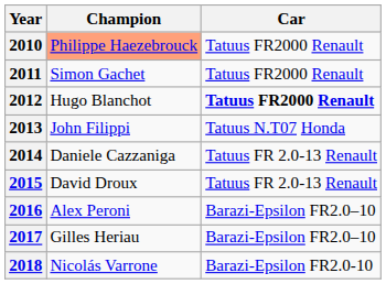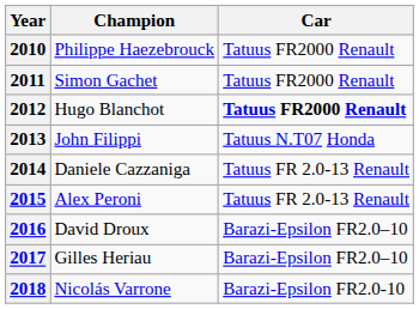2010 | Champion: lightsalmon background -> no background
2015 | Champion: David Droux -> Alex Peroni
2016 | Champion: Alex Peroni -> David Droux
